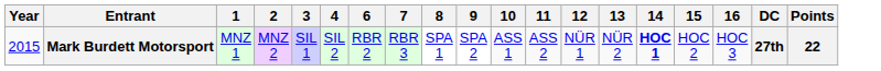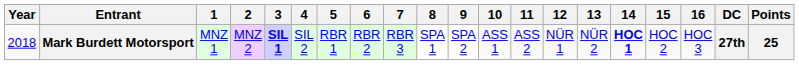+ column: 5 | RBR 1
Mark Burdett Motorsport | Year: 2015 -> 2018
Mark Burdett Motorsport | 3: normal -> bold
Mark Burdett Motorsport | Points: 22 -> 25
